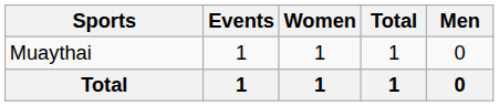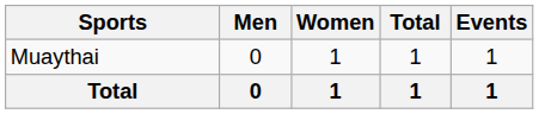columns swapped: Men <-> Events
